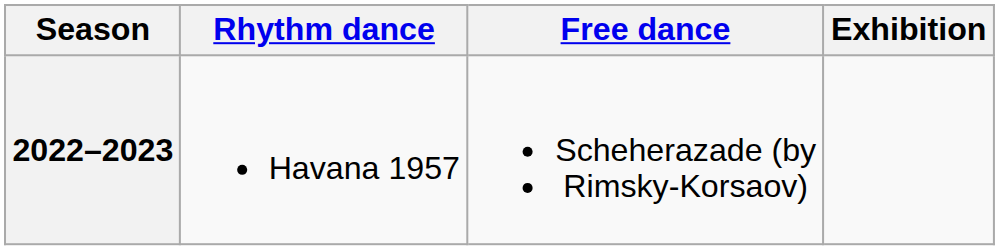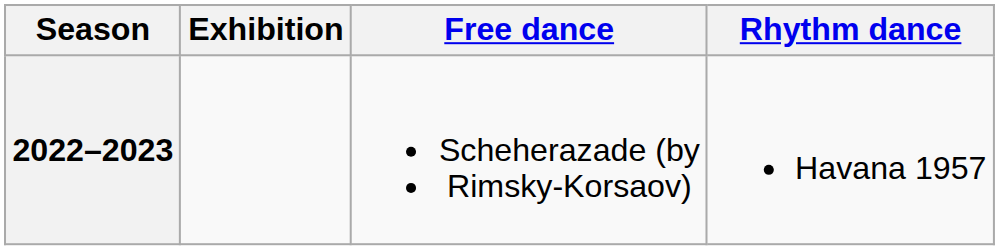columns swapped: Rhythm dance <-> Exhibition
